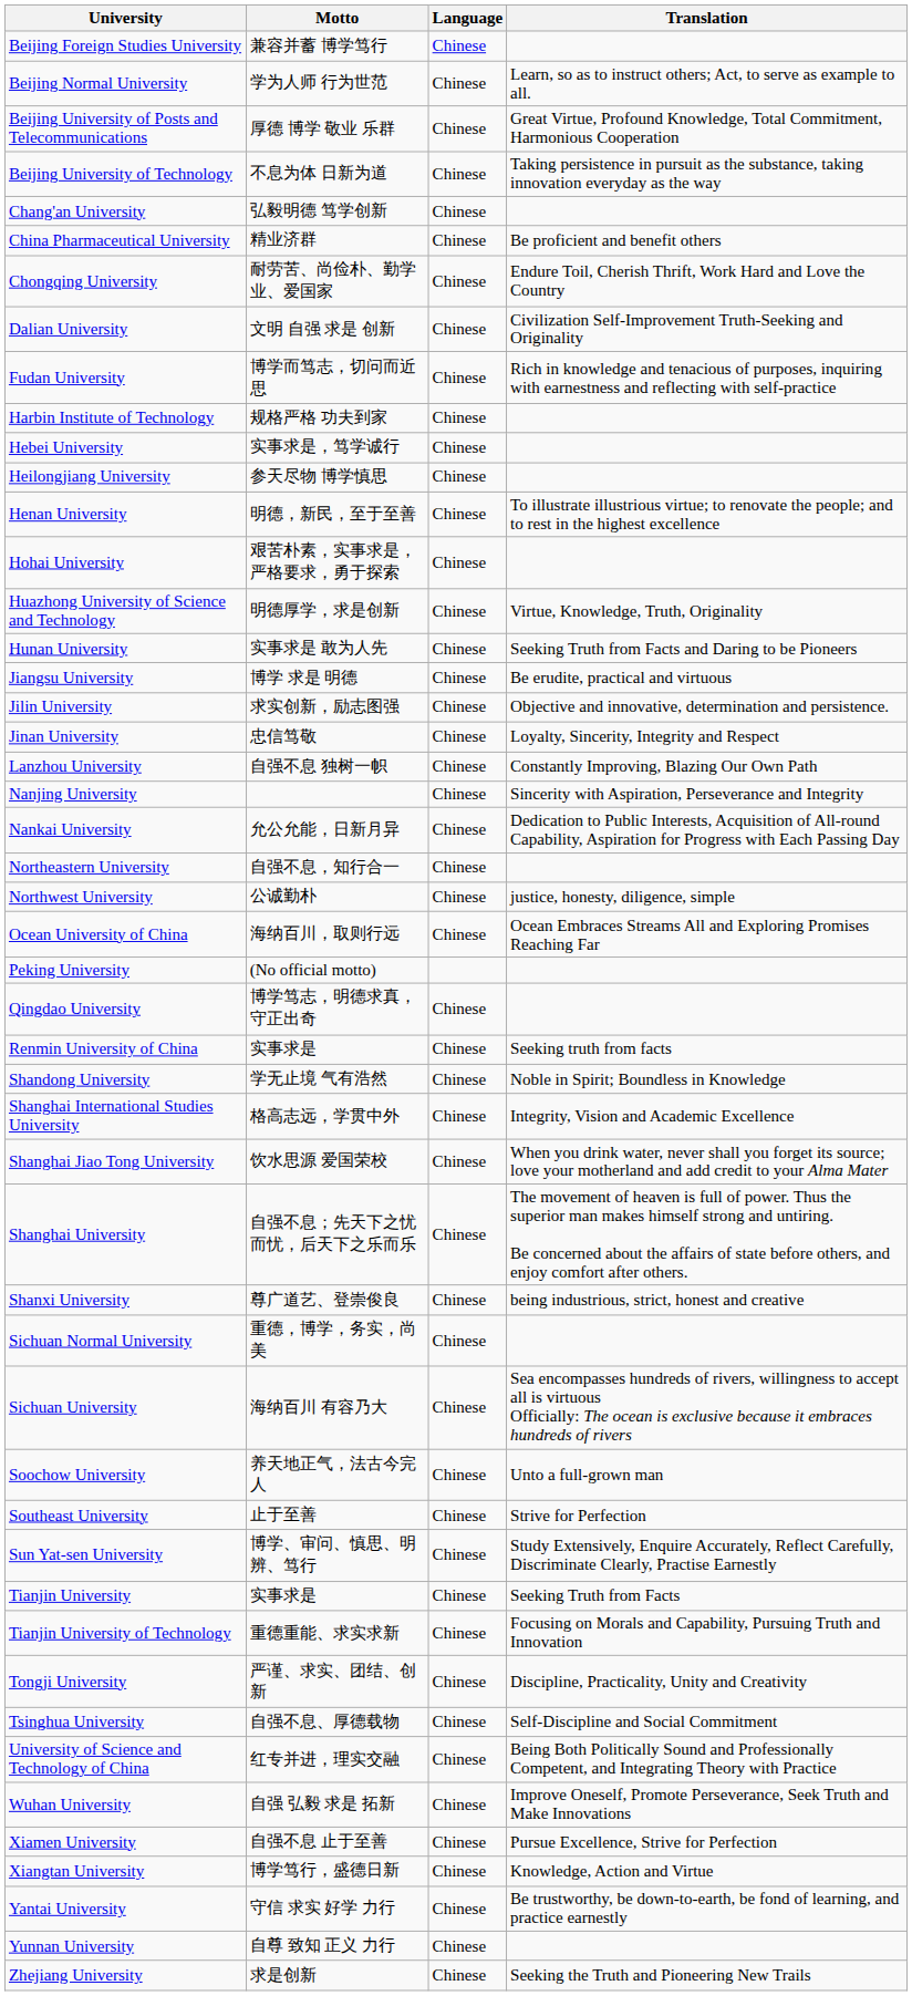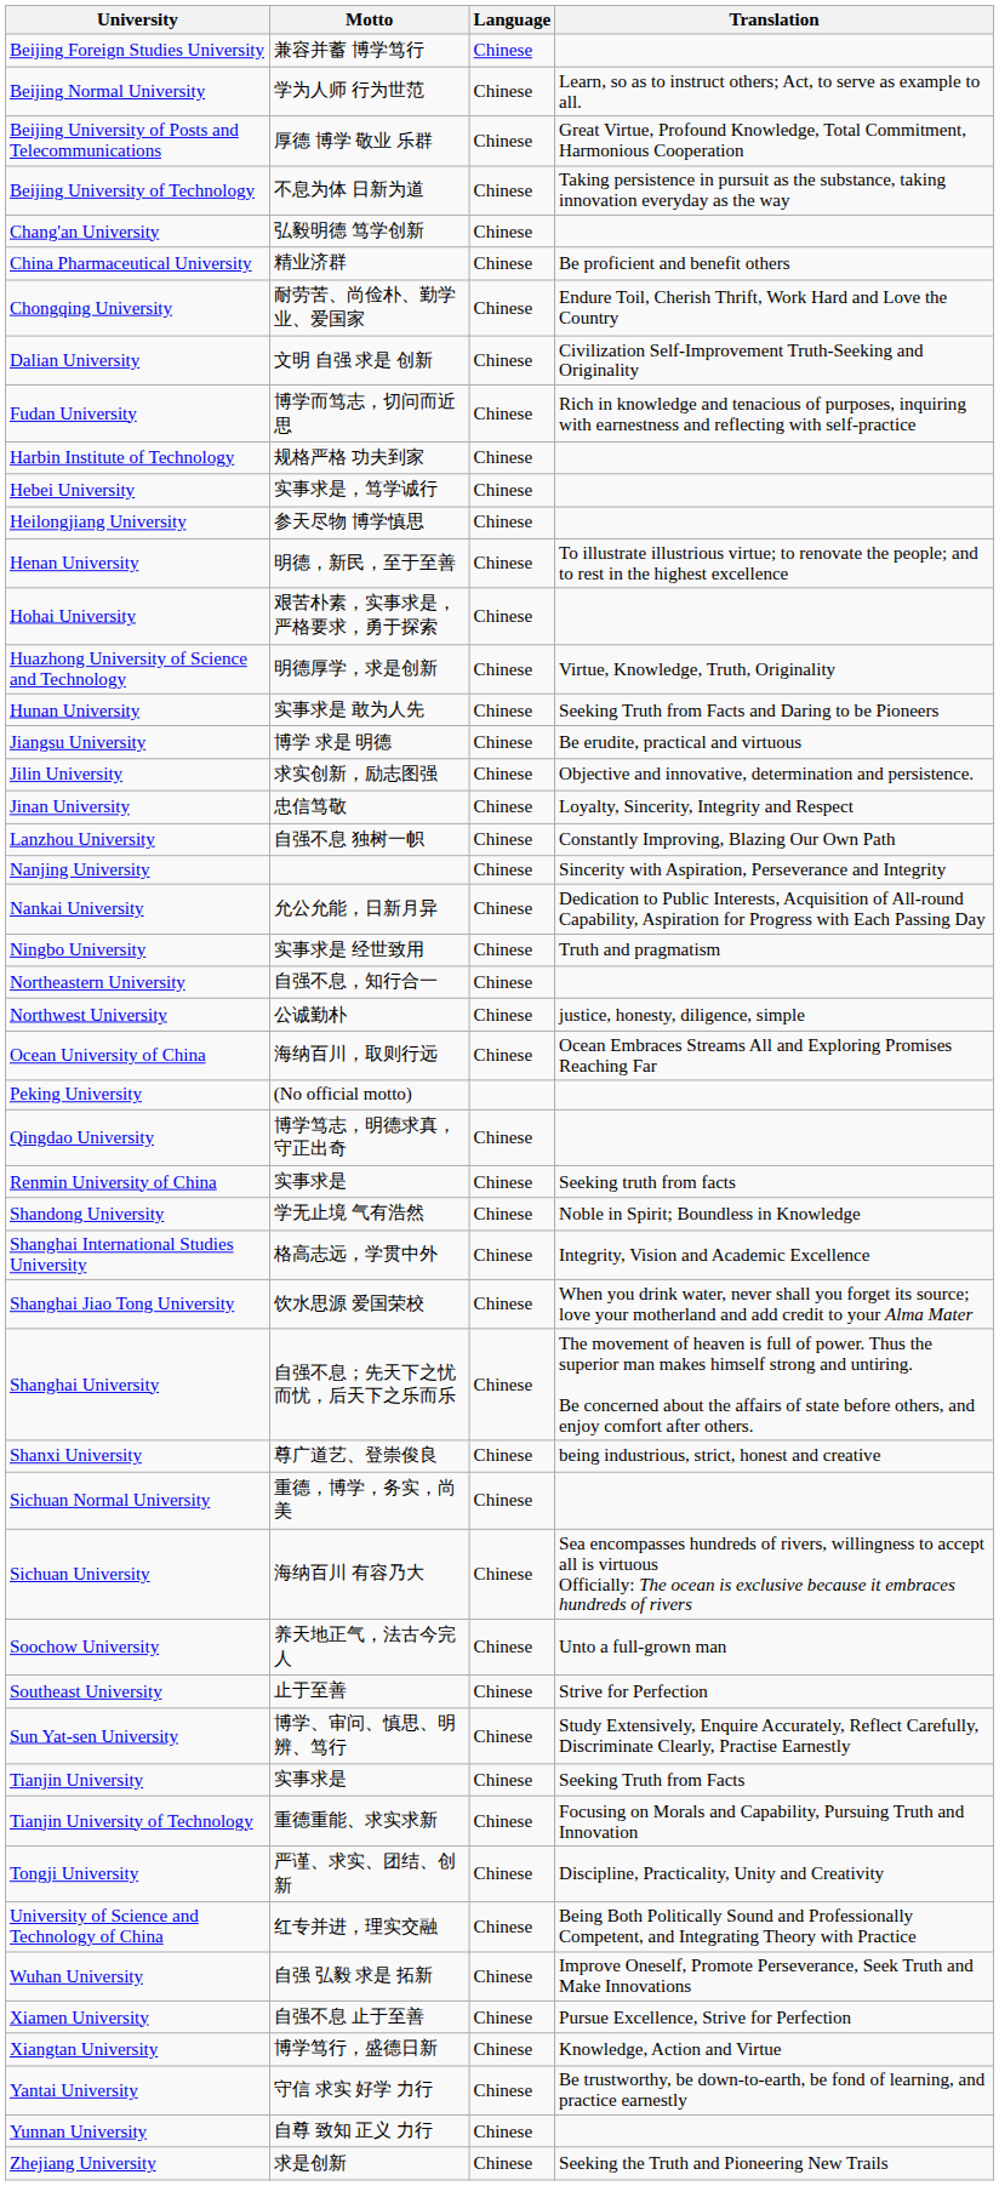+ row: Ningbo University | 实事求是 经世致用 | Chinese | Truth and pragmatism
- row: Tsinghua University | 自强不息、厚德载物 | Chinese | Self-Discipline and Social Commitment
